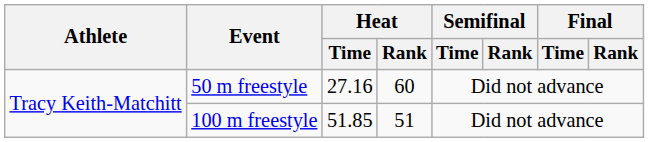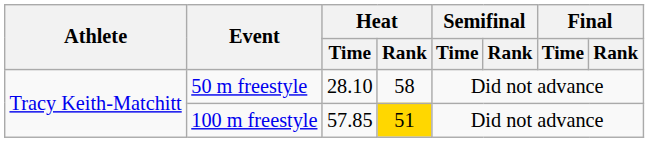50 m freestyle | Heat / Time: 27.16 -> 28.10
50 m freestyle | Heat / Rank: 60 -> 58
100 m freestyle | Heat / Time: 51.85 -> 57.85
100 m freestyle | Heat / Rank: no background -> gold background
